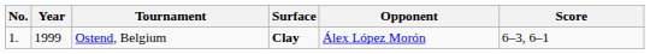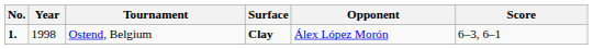Ostend, Belgium | No.: normal -> bold
Ostend, Belgium | Year: 1999 -> 1998
